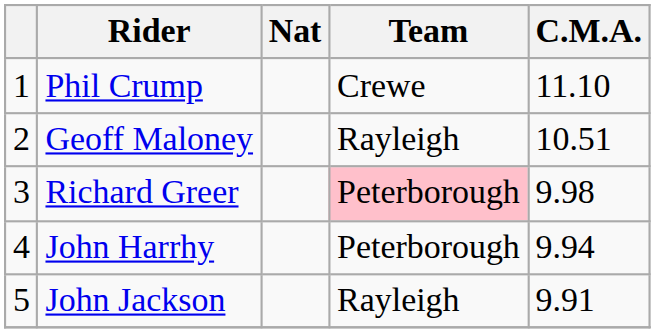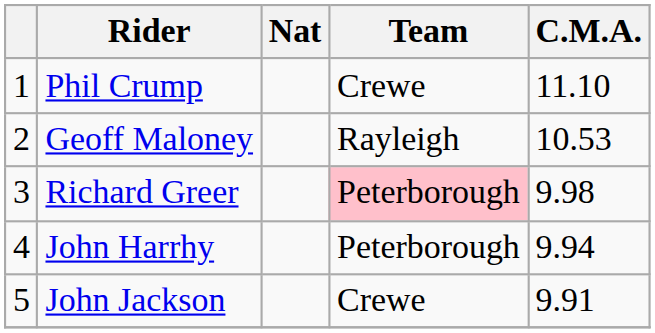Geoff Maloney | C.M.A.: 10.51 -> 10.53
John Jackson | Team: Rayleigh -> Crewe
